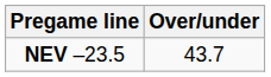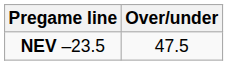NEV –23.5 | Over/under: 43.7 -> 47.5
